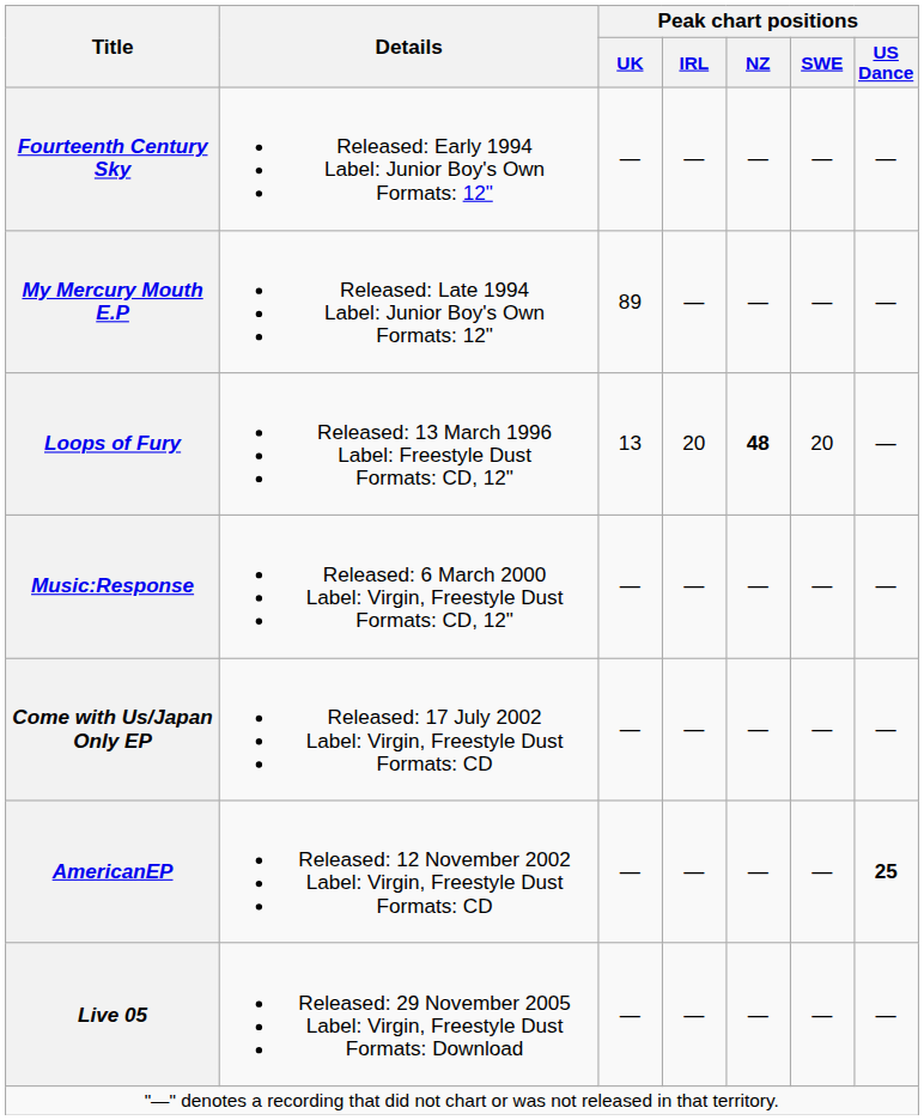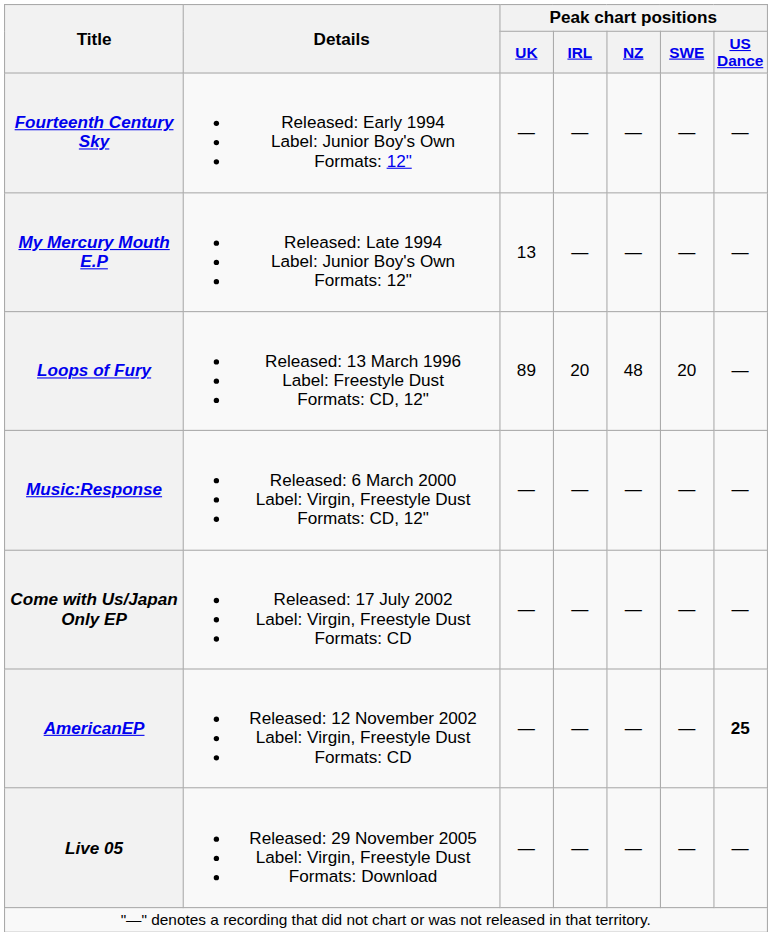My Mercury Mouth E.P | Peak chart positions / UK: 89 -> 13
Loops of Fury | Peak chart positions / UK: 13 -> 89
Loops of Fury | Peak chart positions / NZ: bold -> normal
